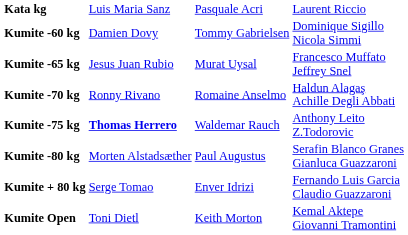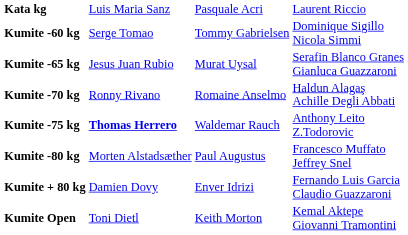Kumite -60 kg | column 2: Damien Dovy -> Serge Tomao
Kumite -65 kg | column 4: Francesco Muffato Jeffrey Snel -> Serafin Blanco Granes Gianluca Guazzaroni
Kumite -80 kg | column 4: Serafin Blanco Granes Gianluca Guazzaroni -> Francesco Muffato Jeffrey Snel
Kumite + 80 kg | column 2: Serge Tomao -> Damien Dovy
